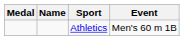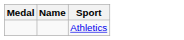- column: Event | Men's 60 m 1B
